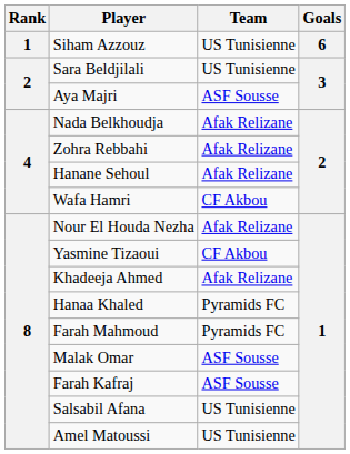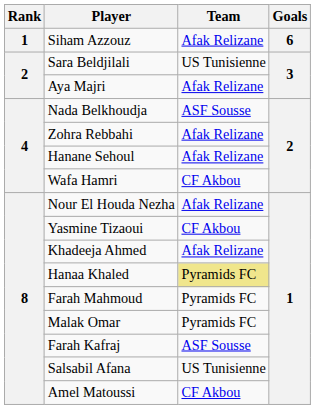Siham Azzouz | Team: US Tunisienne -> Afak Relizane
Aya Majri | Team: ASF Sousse -> Afak Relizane
Nada Belkhoudja | Team: Afak Relizane -> ASF Sousse
Hanaa Khaled | Team: no background -> khaki background
Malak Omar | Team: ASF Sousse -> Pyramids FC
Amel Matoussi | Team: US Tunisienne -> CF Akbou
